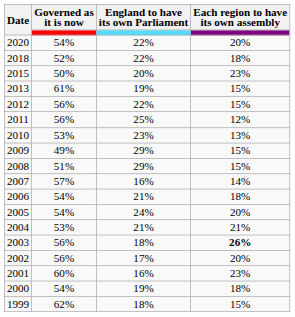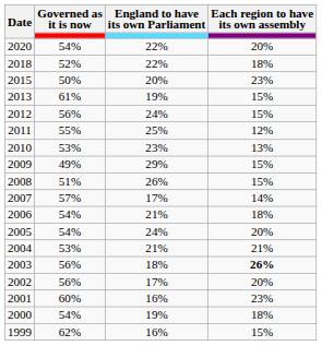2012 | England to have its own Parliament: 22% -> 24%
2011 | Governed as it is now: 56% -> 55%
2008 | England to have its own Parliament: 29% -> 26%
2007 | England to have its own Parliament: 16% -> 17%
1999 | England to have its own Parliament: 18% -> 16%
